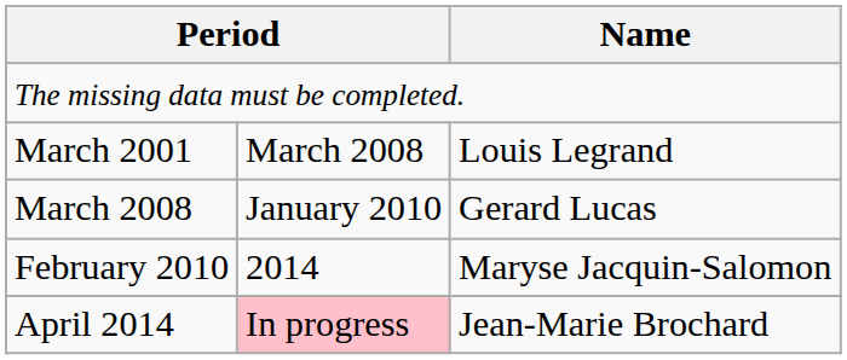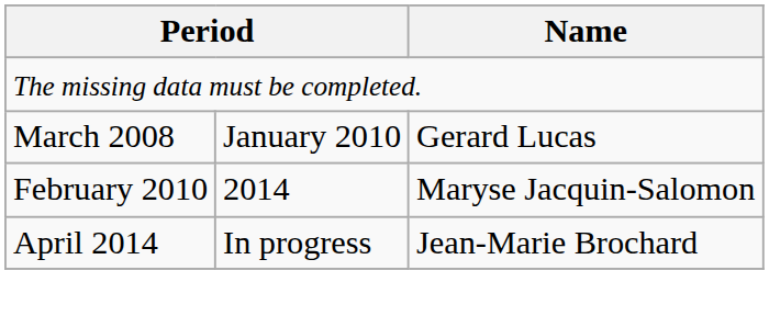- row: March 2001 | March 2008 | Louis Legrand
April 2014 | column 2: pink background -> no background
